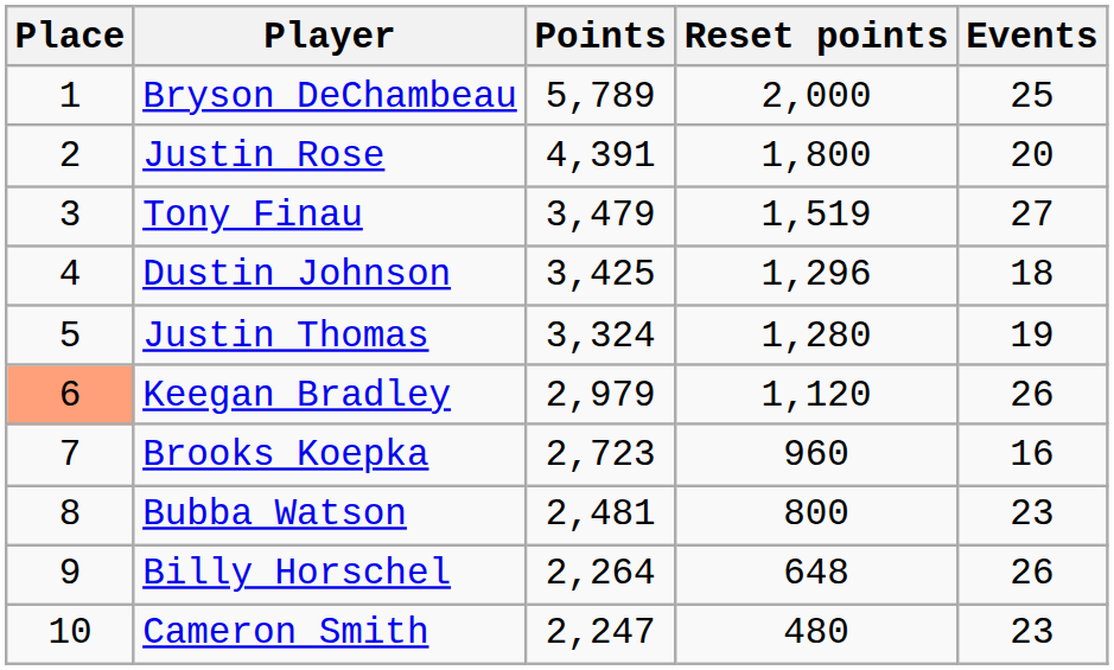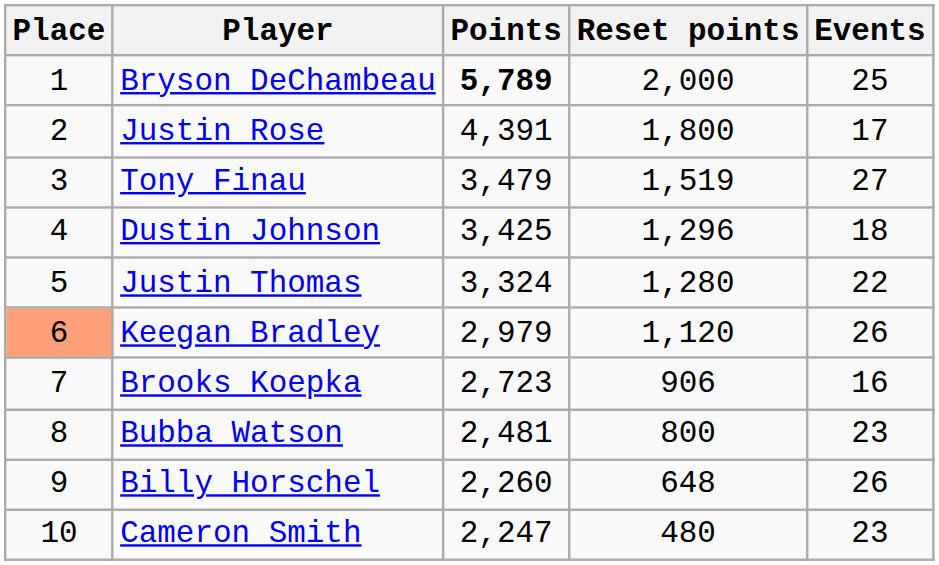Bryson DeChambeau | Points: normal -> bold
Justin Rose | Events: 20 -> 17
Justin Thomas | Events: 19 -> 22
Brooks Koepka | Reset points: 960 -> 906
Billy Horschel | Points: 2,264 -> 2,260
